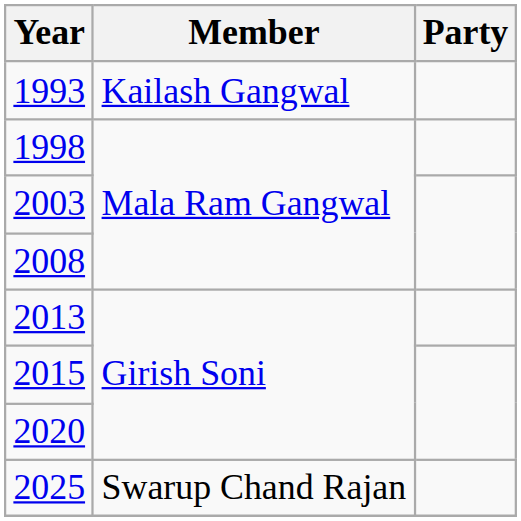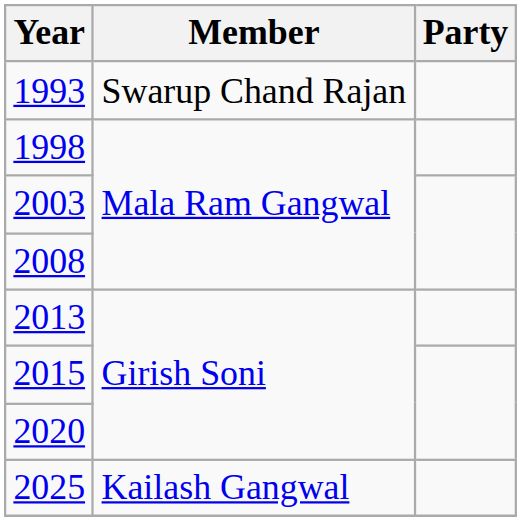1993 | Member: Kailash Gangwal -> Swarup Chand Rajan
2025 | Member: Swarup Chand Rajan -> Kailash Gangwal
